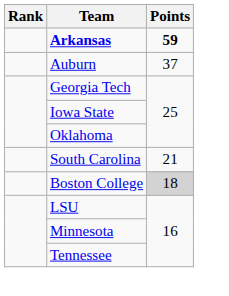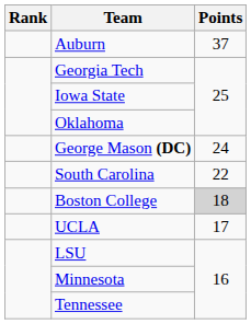- row: Arkansas | 59
+ row: George Mason (DC) | 24
South Carolina | Points: 21 -> 22
+ row: UCLA | 17
